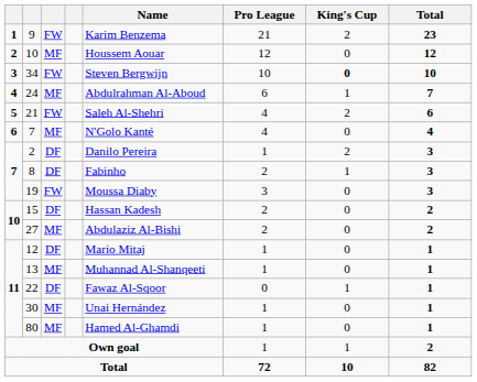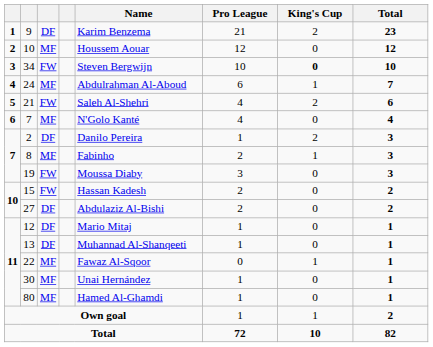9 | column 3: FW -> DF
8 | column 3: DF -> MF
15 | column 3: DF -> FW
27 | column 3: MF -> DF
13 | column 3: MF -> DF
22 | column 3: DF -> MF
